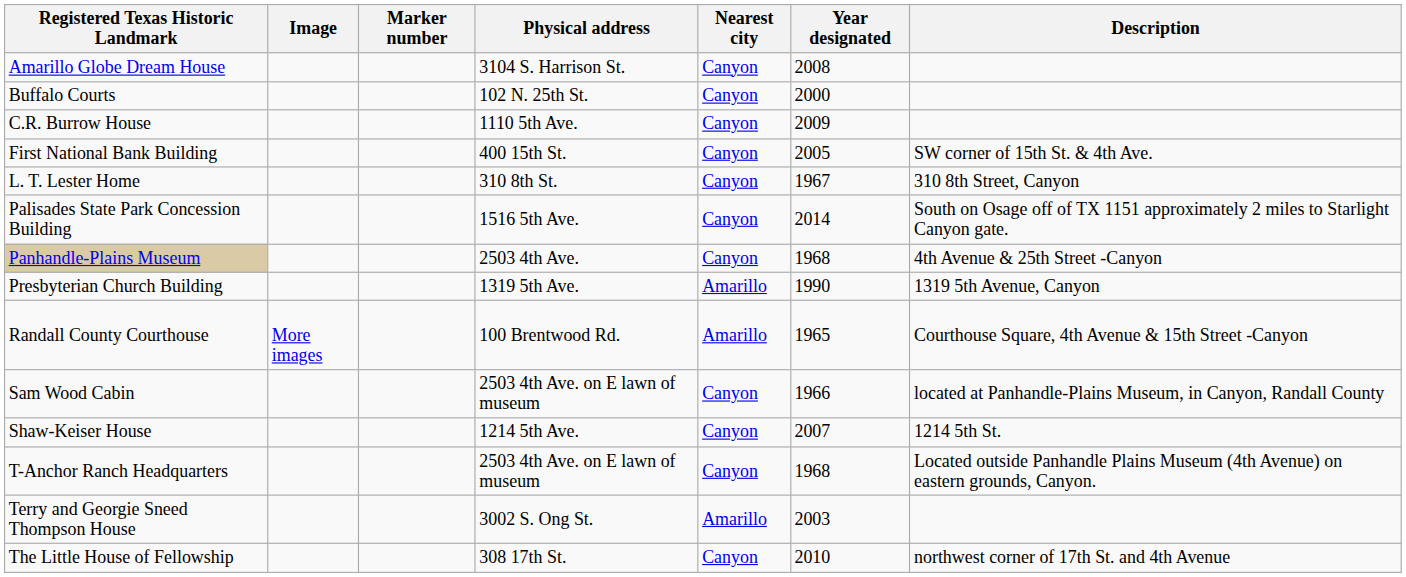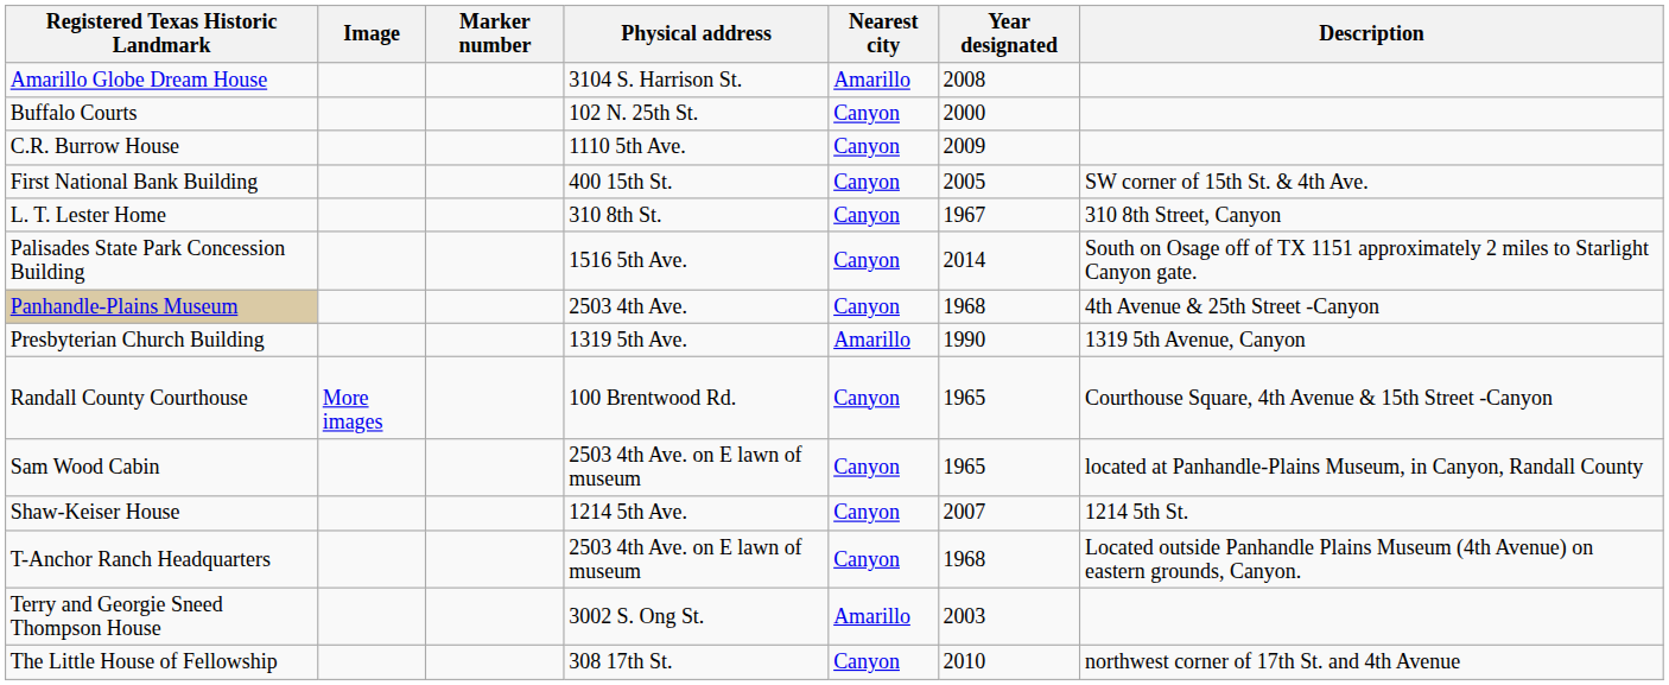Amarillo Globe Dream House | Nearest city: Canyon -> Amarillo
Randall County Courthouse | Nearest city: Amarillo -> Canyon
Sam Wood Cabin | Year designated: 1966 -> 1965
